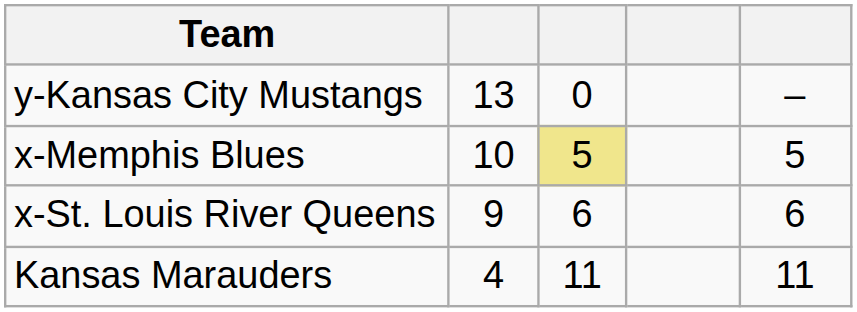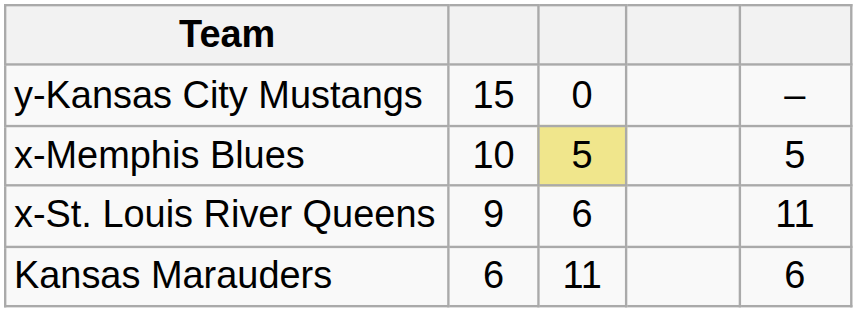y-Kansas City Mustangs | column 2: 13 -> 15
x-St. Louis River Queens | column 5: 6 -> 11
Kansas Marauders | column 2: 4 -> 6
Kansas Marauders | column 5: 11 -> 6
